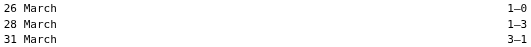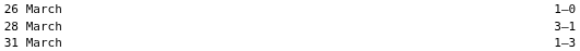28 March | column 3: 1–3 -> 3–1
31 March | column 3: 3–1 -> 1–3
